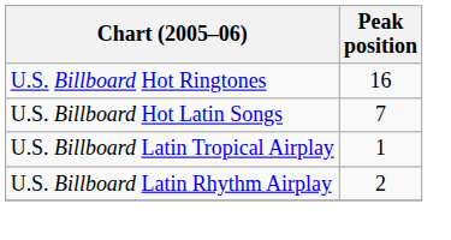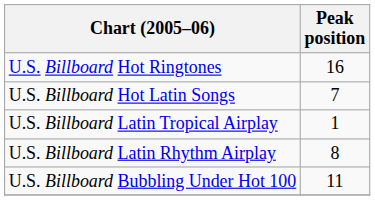U.S. Billboard Latin Rhythm Airplay | Peak position: 2 -> 8
+ row: U.S. Billboard Bubbling Under Hot 100 | 11
